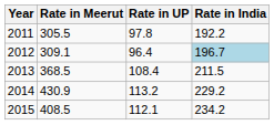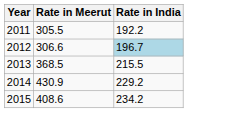- column: Rate in UP | 97.8 | 96.4 | 108.4 | 113.2 | 112.1
2012 | Rate in Meerut: 309.1 -> 306.6
2013 | Rate in India: 211.5 -> 215.5
2015 | Rate in Meerut: 408.5 -> 408.6
